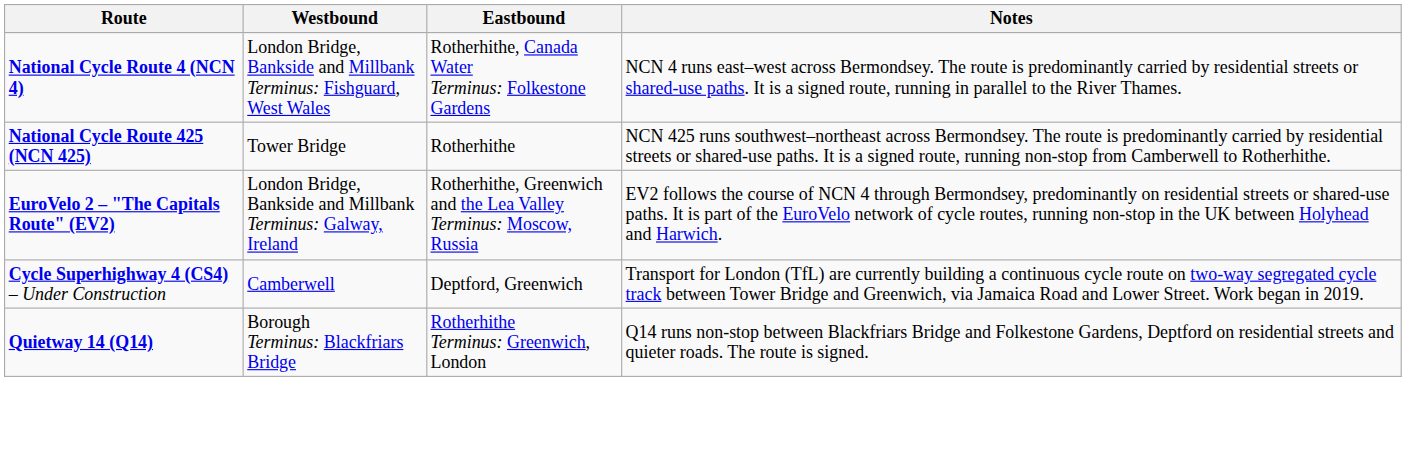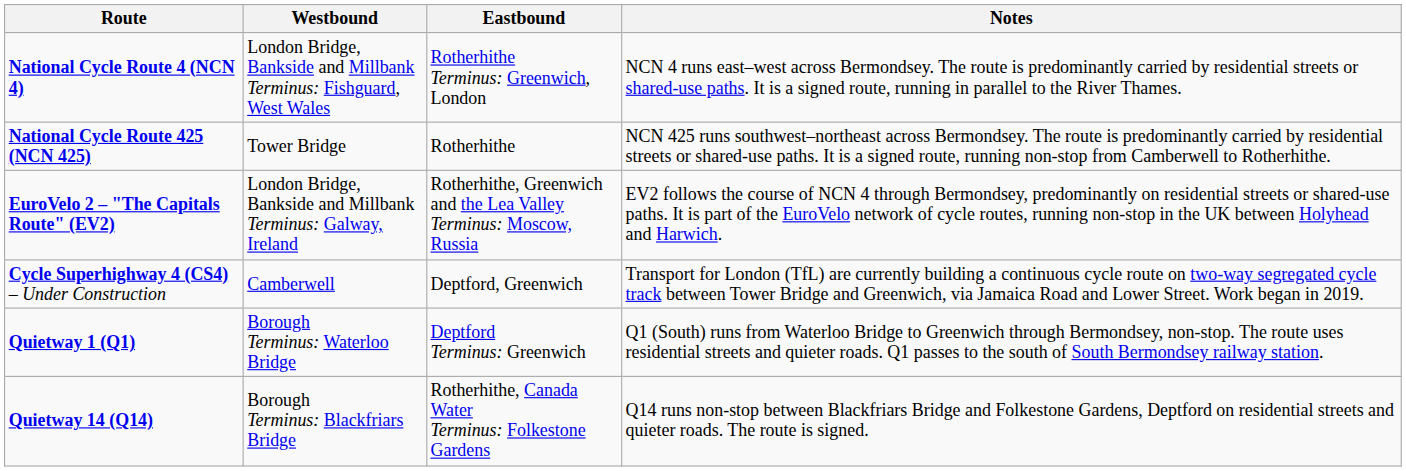National Cycle Route 4 (NCN 4) | Eastbound: Rotherhithe, Canada Water Terminus: Folkestone Gardens -> Rotherhithe Terminus: Greenwich, London
+ row: Quietway 1 (Q1) | Borough Terminus: Waterloo Bridge | Deptford Terminus: Greenwich | Q1 (South) runs from Waterloo Bridge to Greenwich through Bermondsey, non-stop. The route uses residential streets and quieter roads. Q1 passes to the south of South Bermondsey railway station.
Quietway 14 (Q14) | Eastbound: Rotherhithe Terminus: Greenwich, London -> Rotherhithe, Canada Water Terminus: Folkestone Gardens
